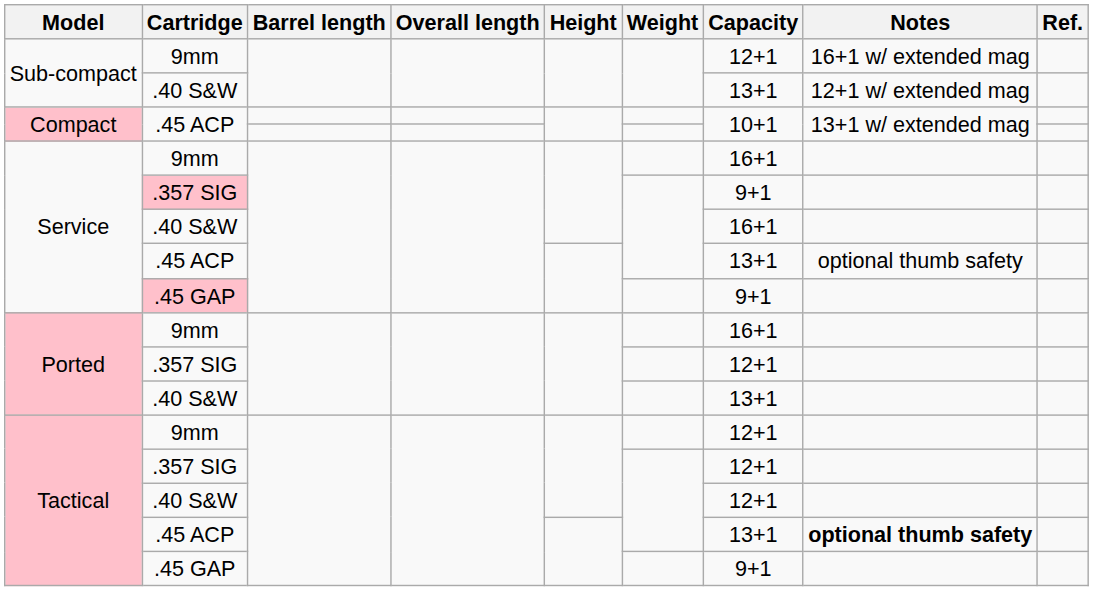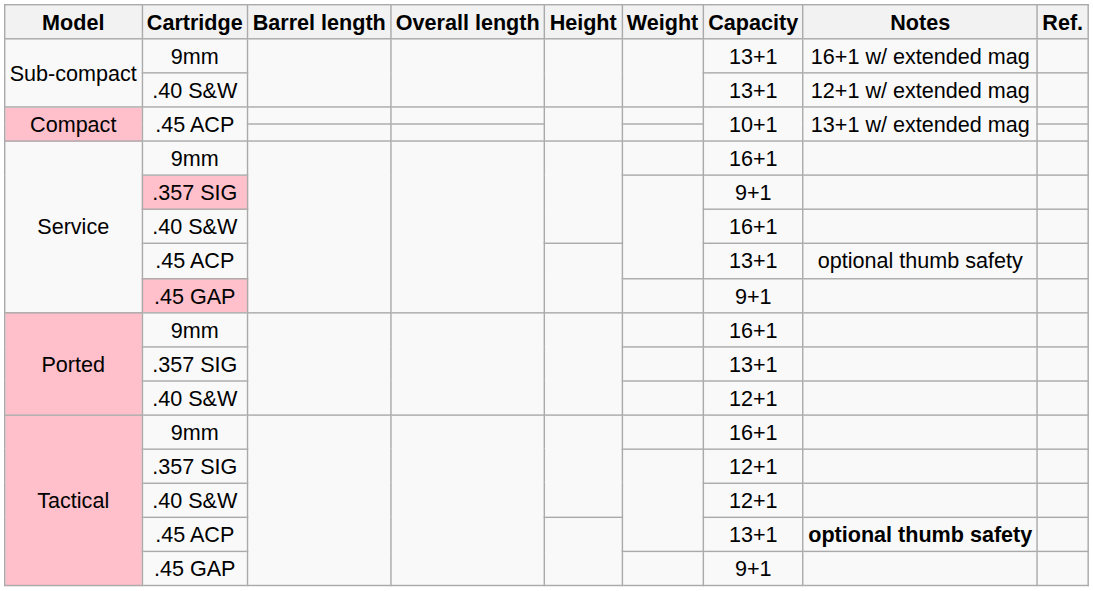Sub-compact / 9mm | Capacity: 12+1 -> 13+1
Ported / .357 SIG | Capacity: 12+1 -> 13+1
Ported / .40 S&W | Capacity: 13+1 -> 12+1
Tactical / 9mm | Capacity: 12+1 -> 16+1
